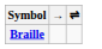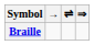+ column: ⇒
